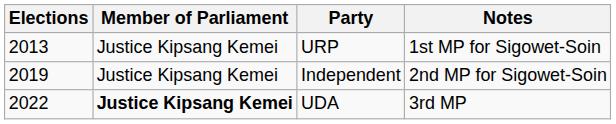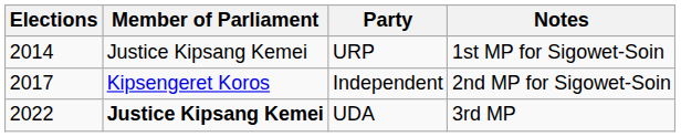URP | Elections: 2013 -> 2014
Independent | Elections: 2019 -> 2017
Independent | Member of Parliament: Justice Kipsang Kemei -> Kipsengeret Koros
